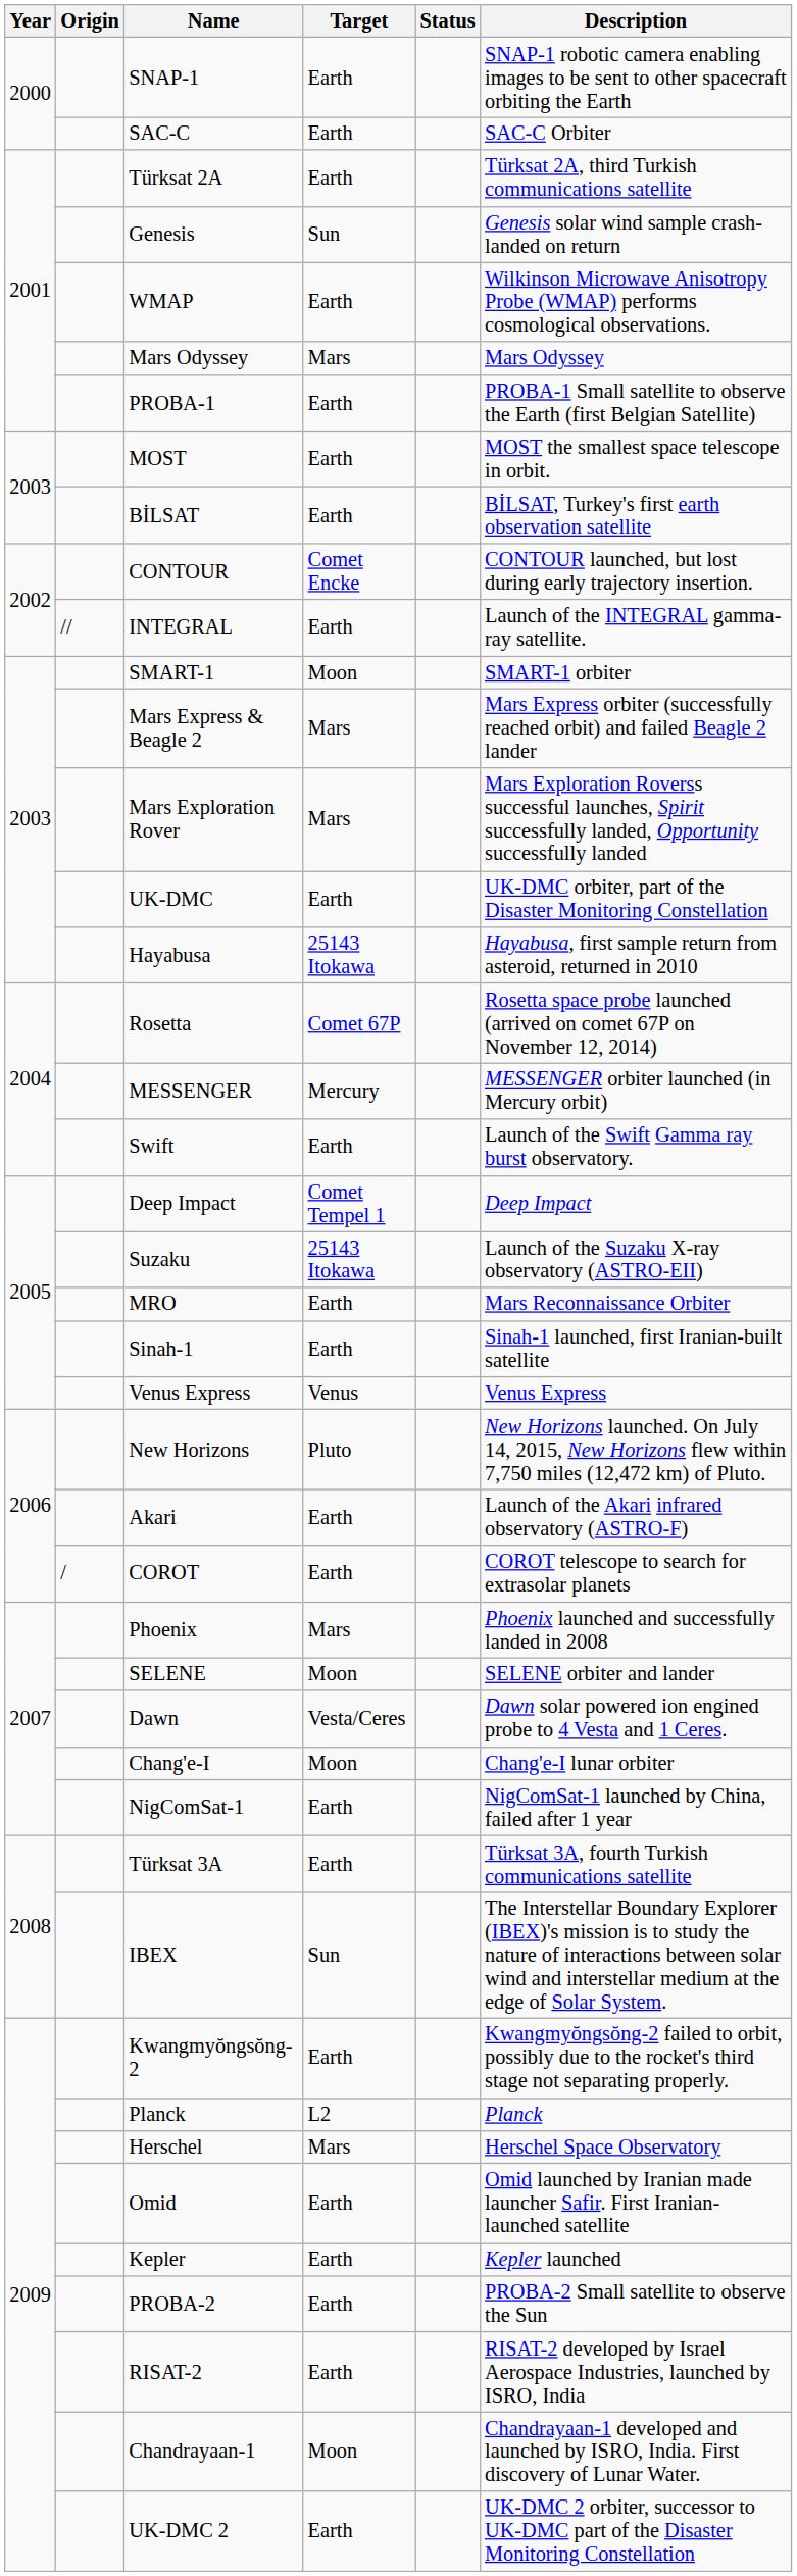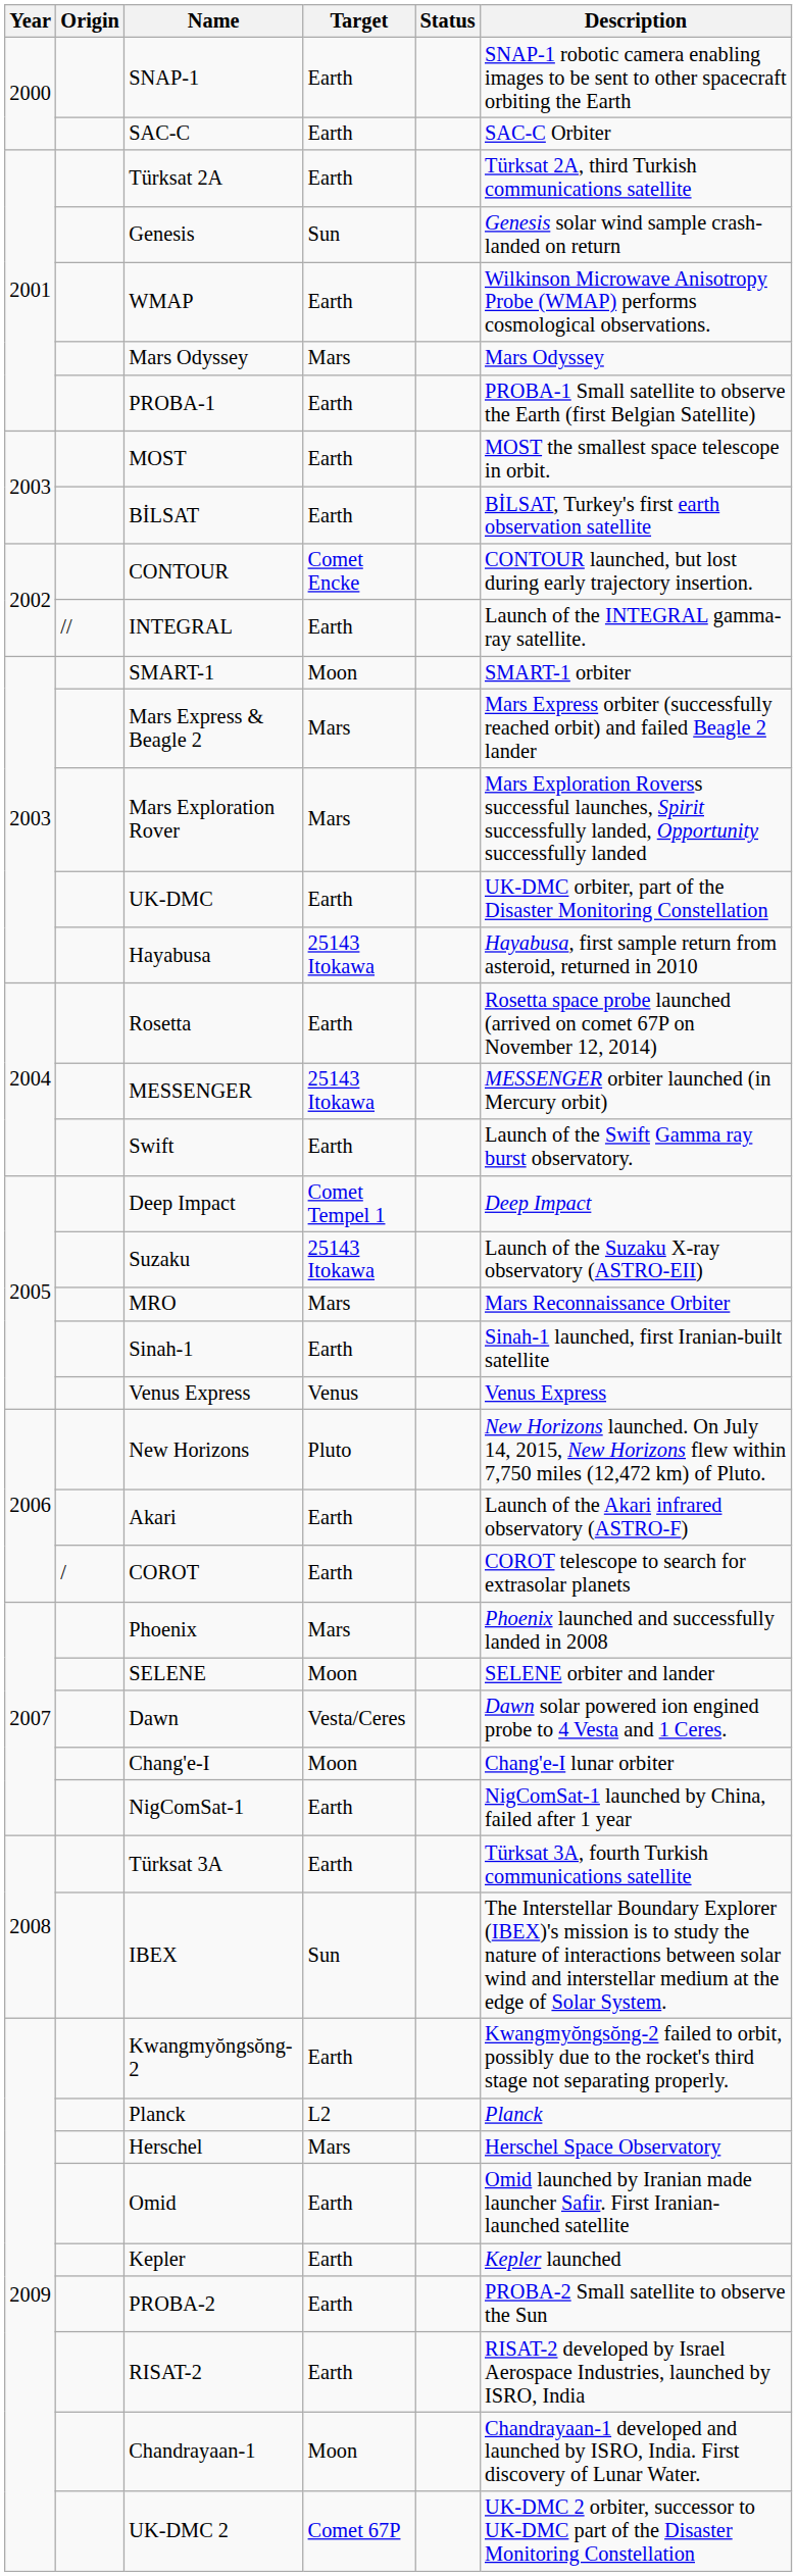Rosetta | Target: Comet 67P -> Earth
MESSENGER | Target: Mercury -> 25143 Itokawa
MRO | Target: Earth -> Mars
UK-DMC 2 | Target: Earth -> Comet 67P
